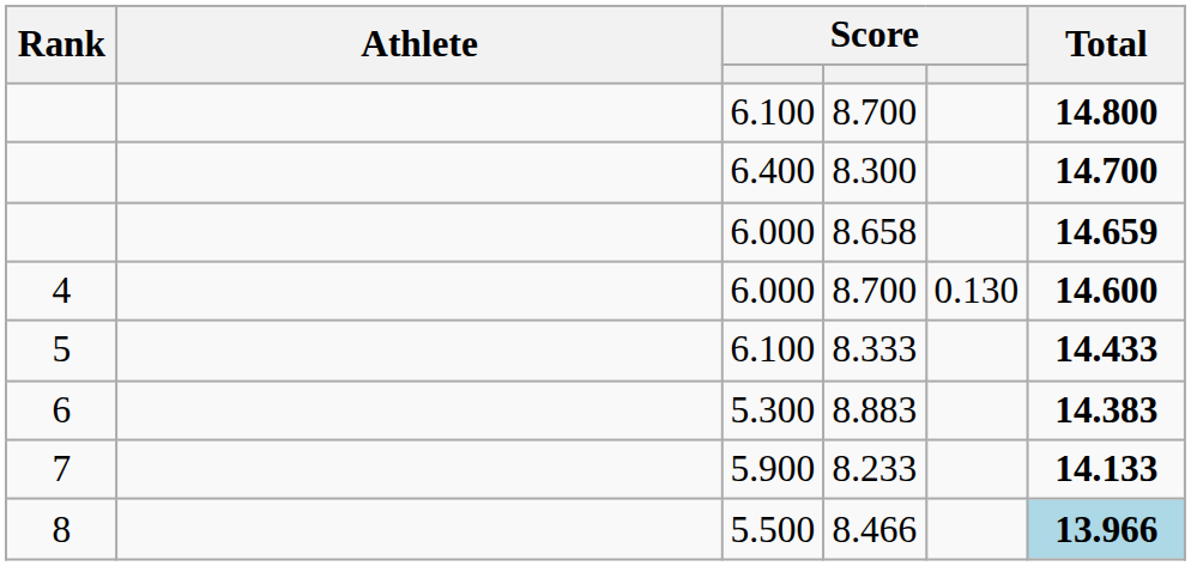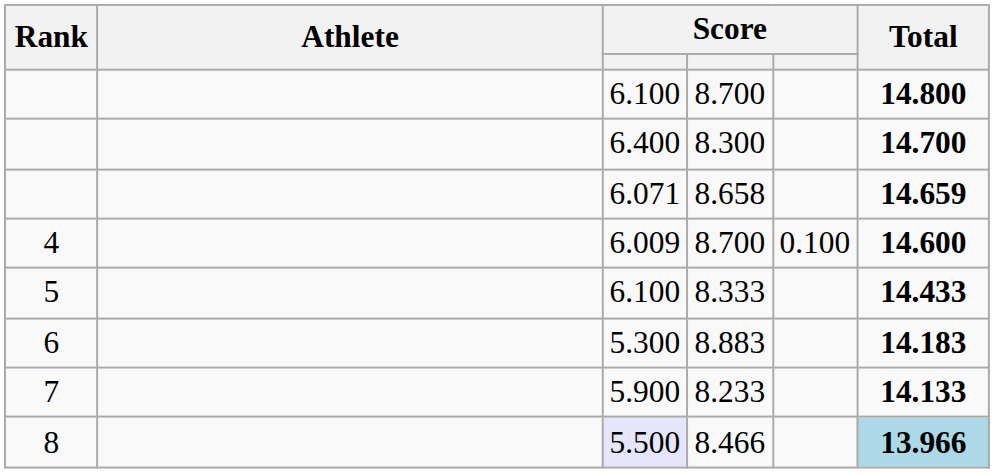8.658 | column 3: 6.000 -> 6.071
4 / 8.700 | column 3: 6.000 -> 6.009
4 / 8.700 | column 5: 0.130 -> 0.100
8.883 | Total: 14.383 -> 14.183
8.466 | column 3: no background -> lavender background
